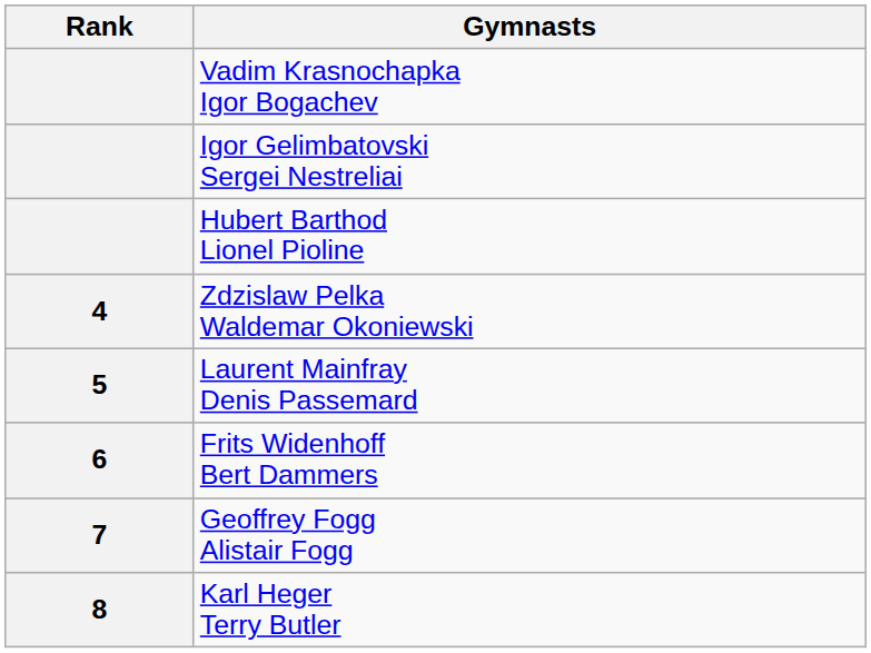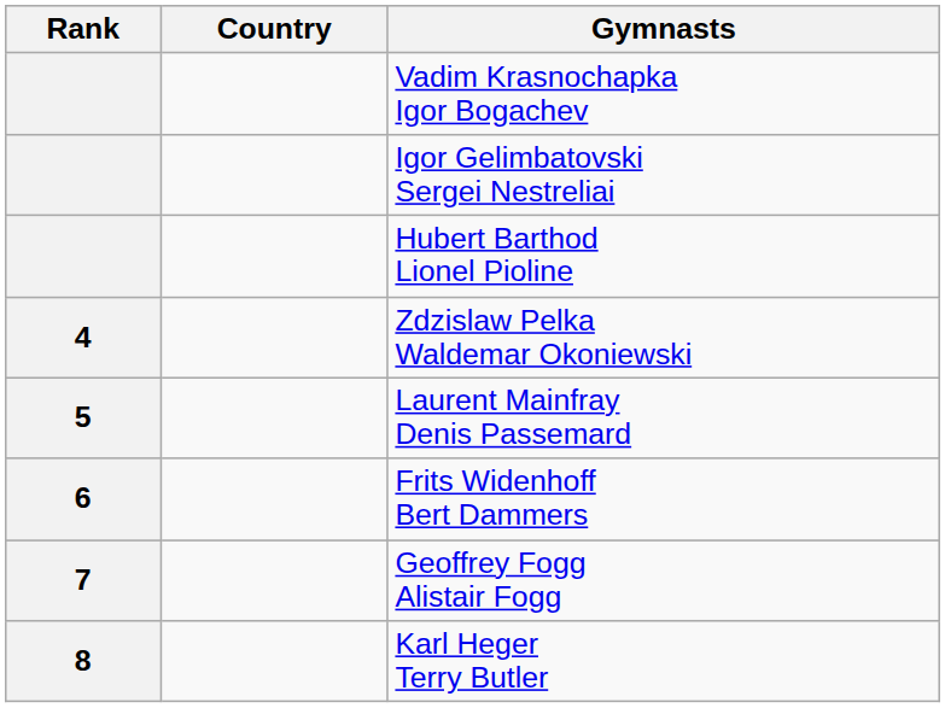+ column: Country
